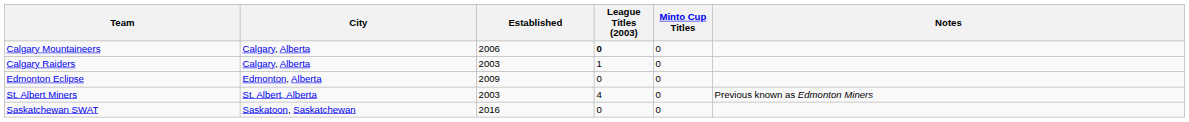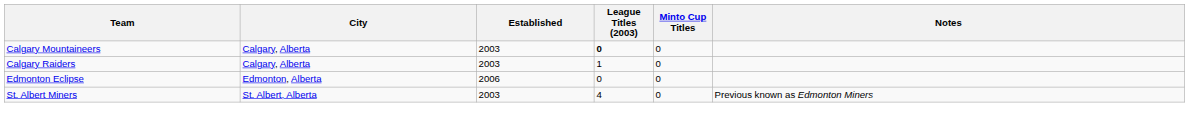Calgary Mountaineers | Established: 2006 -> 2003
Edmonton Eclipse | Established: 2009 -> 2006
- row: Saskatchewan SWAT | Saskatoon, Saskatchewan | 2016 | 0 | 0
